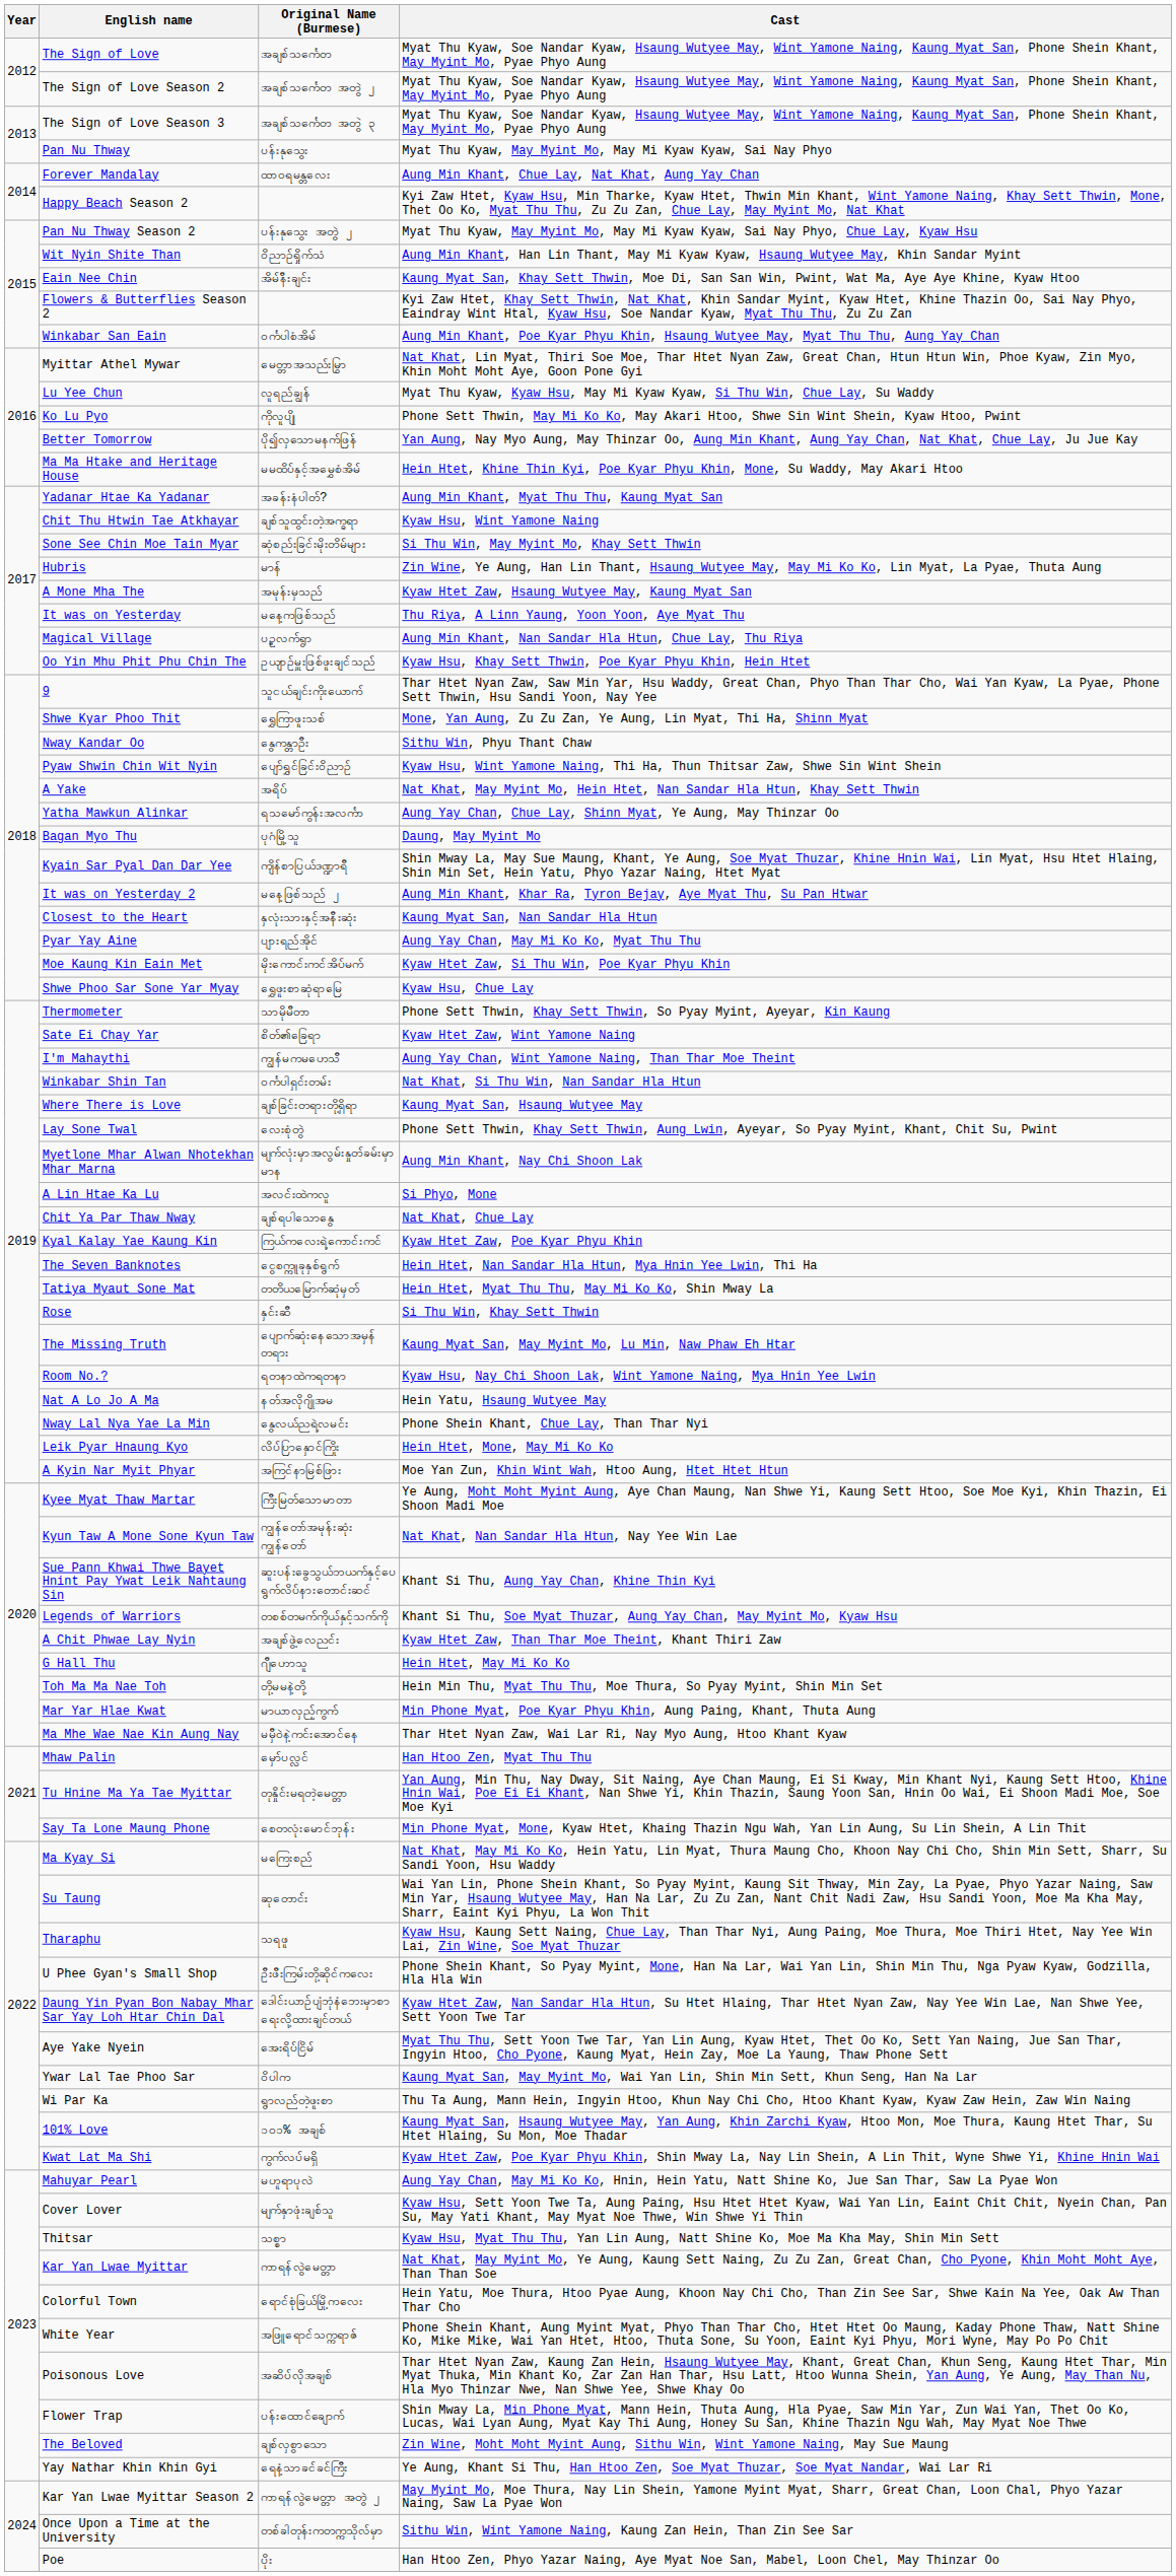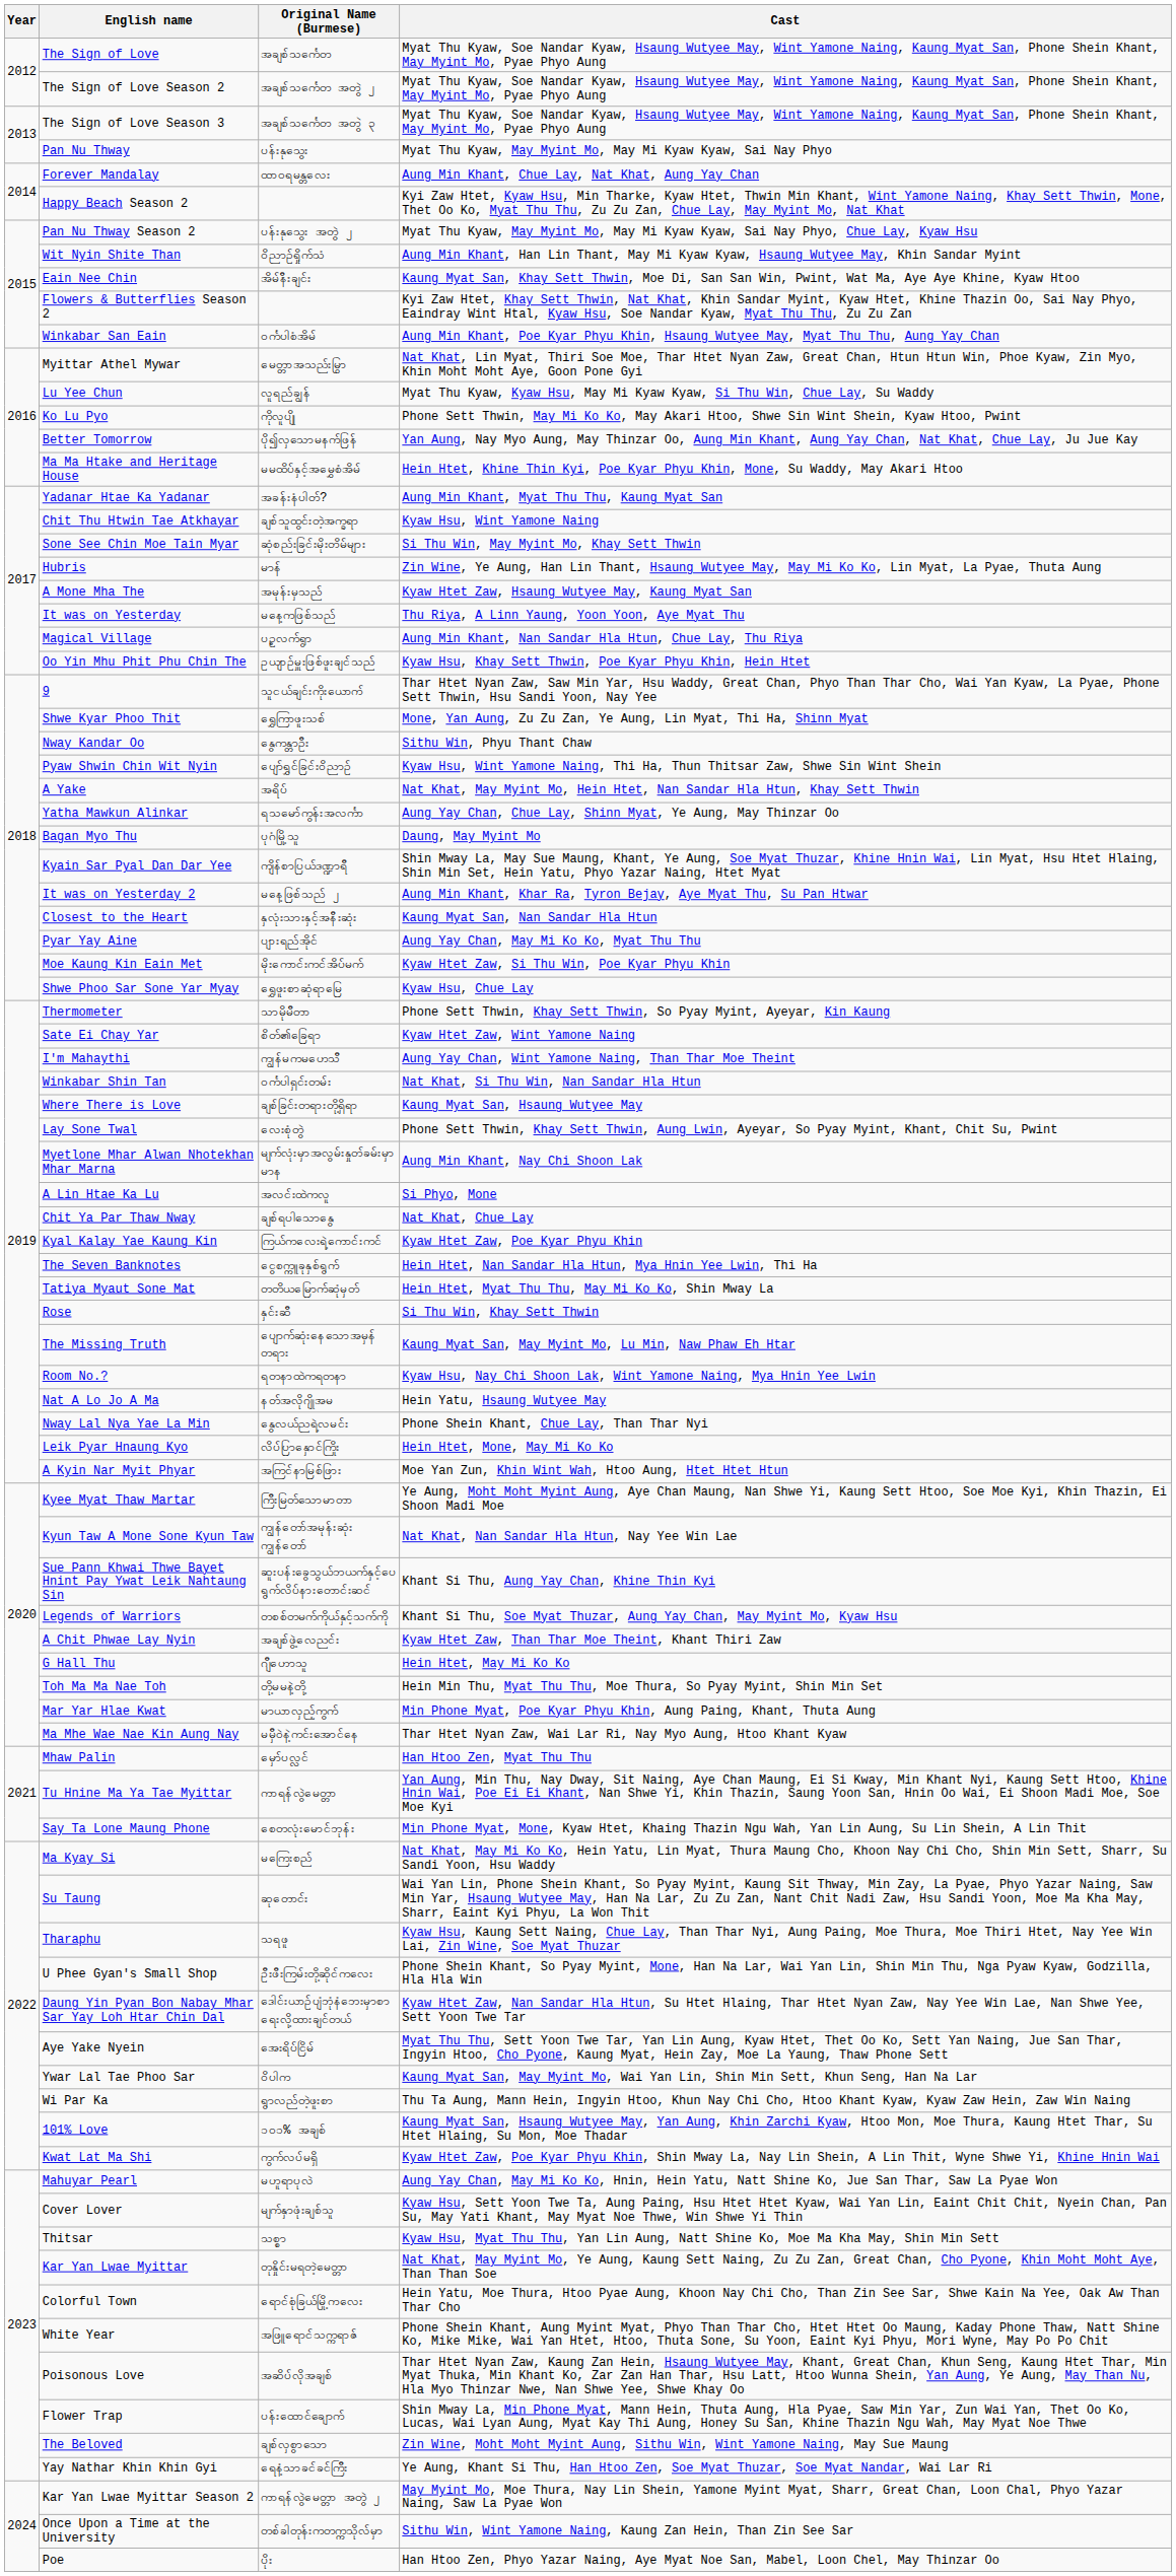Tu Hnine Ma Ya Tae Myittar | Original Name (Burmese): တုနှိုင်းမရတဲ့မေတ္တာ -> ကာရန်လွဲမေတ္တာ
Kar Yan Lwae Myittar | Original Name (Burmese): ကာရန်လွဲမေတ္တာ -> တုနှိုင်းမရတဲ့မေတ္တာ
